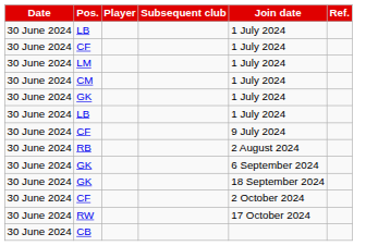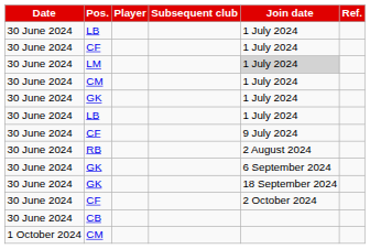LM | Join date: no background -> lightgrey background
- row: 30 June 2024 | RW | 17 October 2024
+ row: 1 October 2024 | CM
